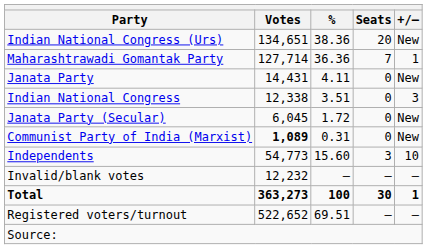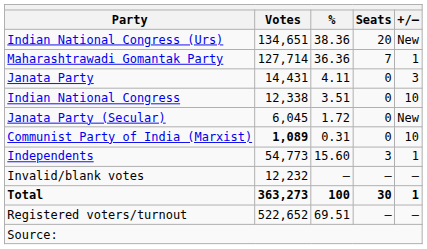Janata Party | +/–: New -> 3
Indian National Congress | +/–: 3 -> 10
Communist Party of India (Marxist) | +/–: New -> 10
Independents | +/–: 10 -> 1
